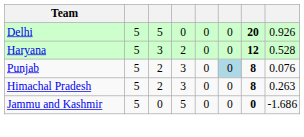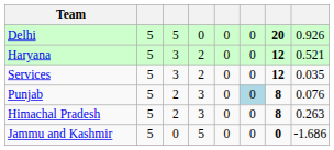Haryana | column 8: 0.528 -> 0.521
+ row: Services | 5 | 3 | 2 | 0 | 0 | 12 | 0.035
